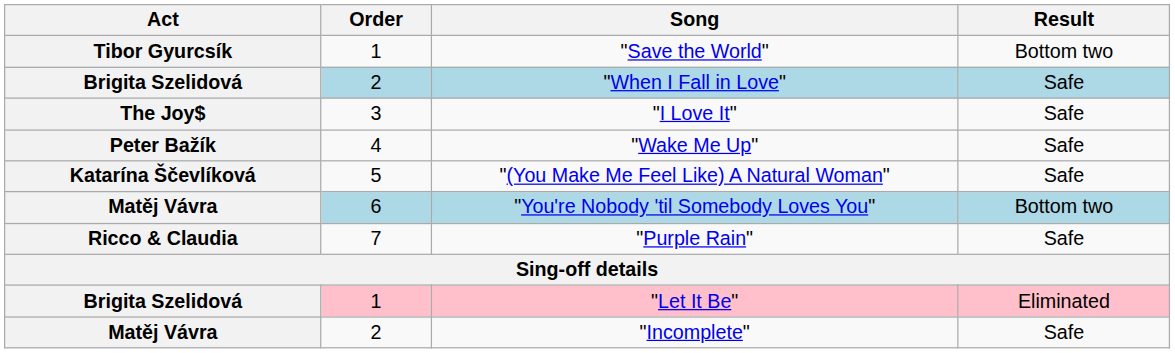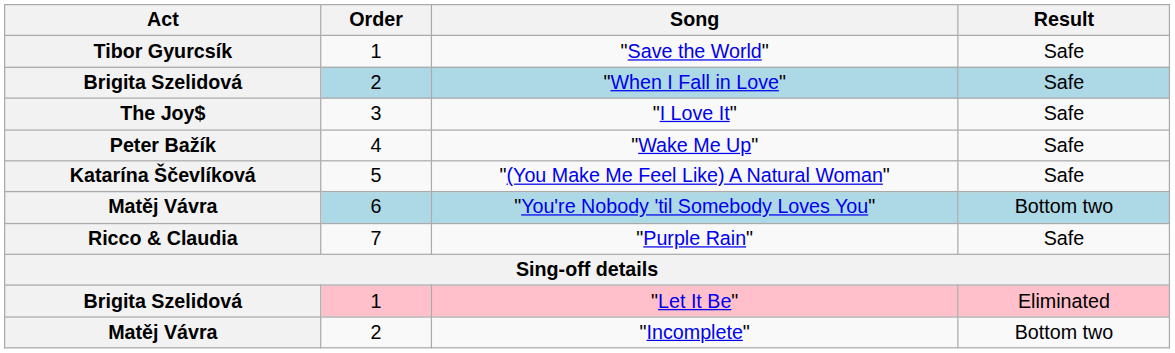"Save the World" | Result: Bottom two -> Safe
"Incomplete" | Result: Safe -> Bottom two
